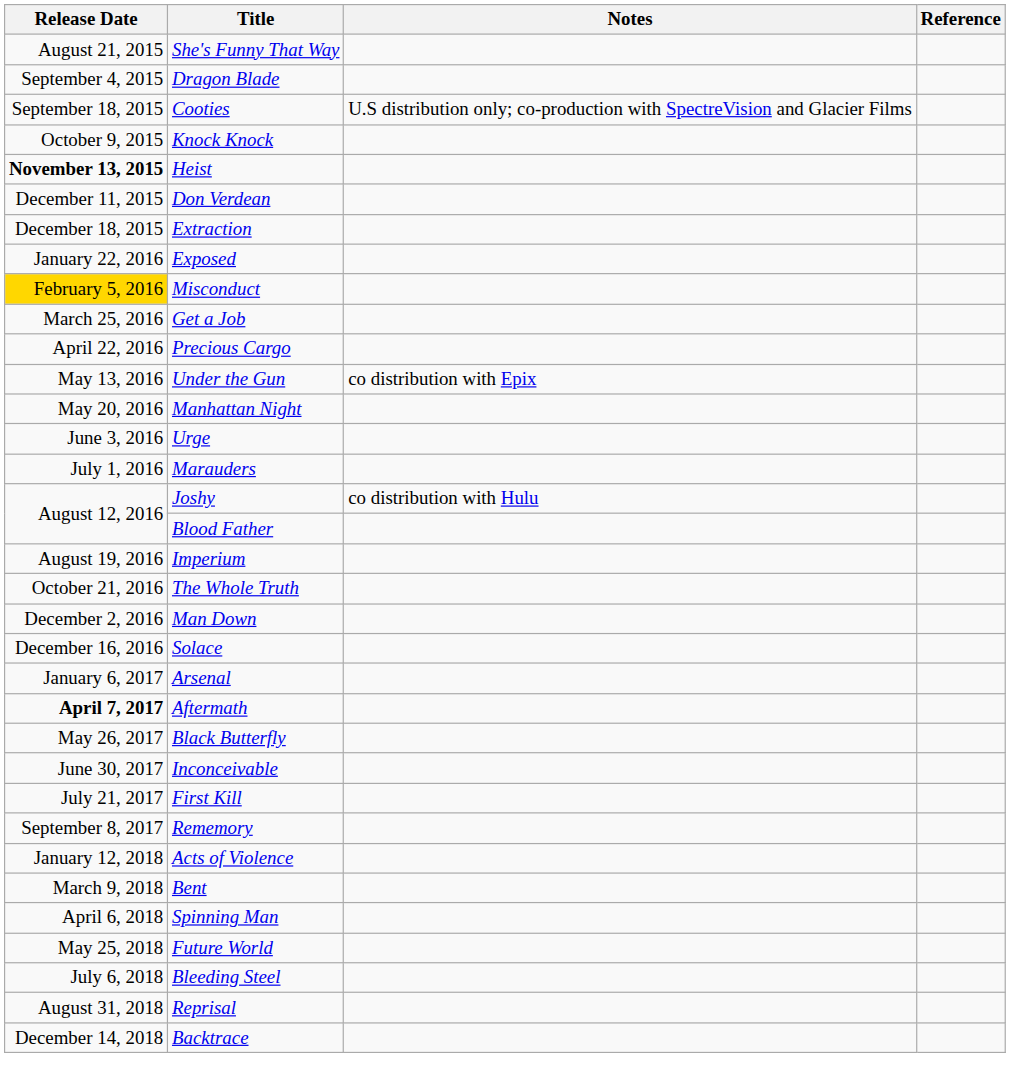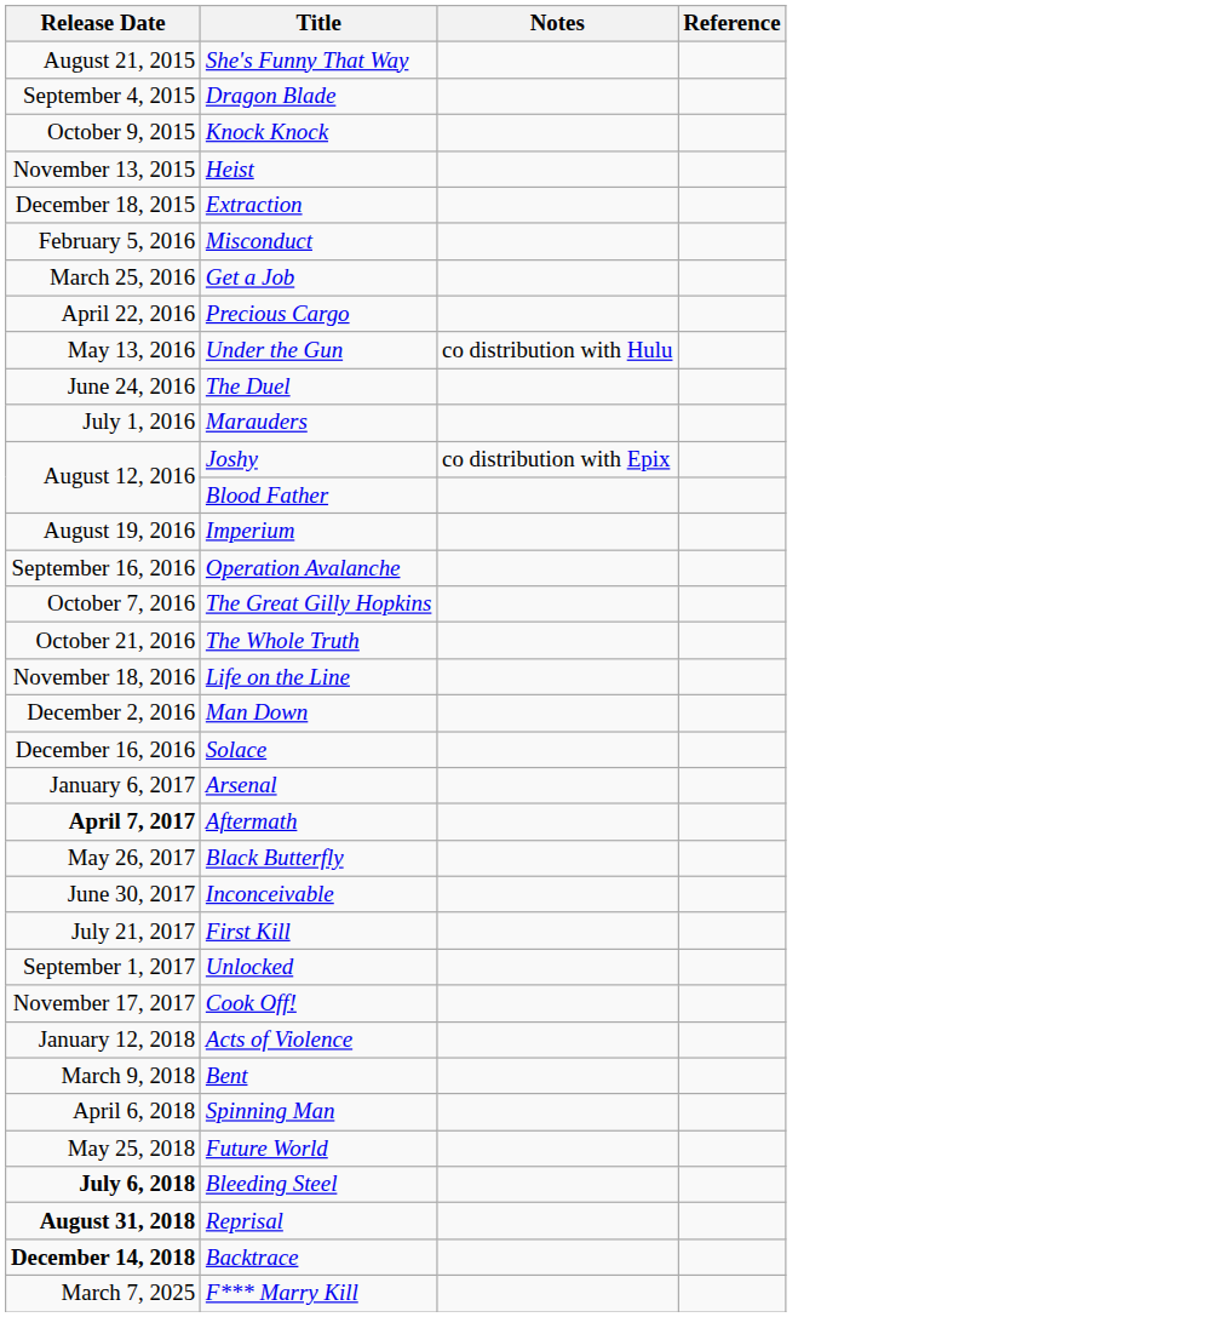- row: September 18, 2015 | Cooties | U.S distribution only; co-production with SpectreVision and Glacier Films
Heist | Release Date: bold -> normal
- row: December 11, 2015 | Don Verdean
- row: January 22, 2016 | Exposed
Misconduct | Release Date: gold background -> no background
Under the Gun | Notes: co distribution with Epix -> co distribution with Hulu
- row: May 20, 2016 | Manhattan Night
- row: June 3, 2016 | Urge
+ row: June 24, 2016 | The Duel
Joshy | Notes: co distribution with Hulu -> co distribution with Epix
+ row: September 16, 2016 | Operation Avalanche
+ row: October 7, 2016 | The Great Gilly Hopkins
+ row: November 18, 2016 | Life on the Line
+ row: September 1, 2017 | Unlocked
- row: September 8, 2017 | Rememory
+ row: November 17, 2017 | Cook Off!
Bleeding Steel | Release Date: normal -> bold
Reprisal | Release Date: normal -> bold
Backtrace | Release Date: normal -> bold
+ row: March 7, 2025 | F*** Marry Kill
